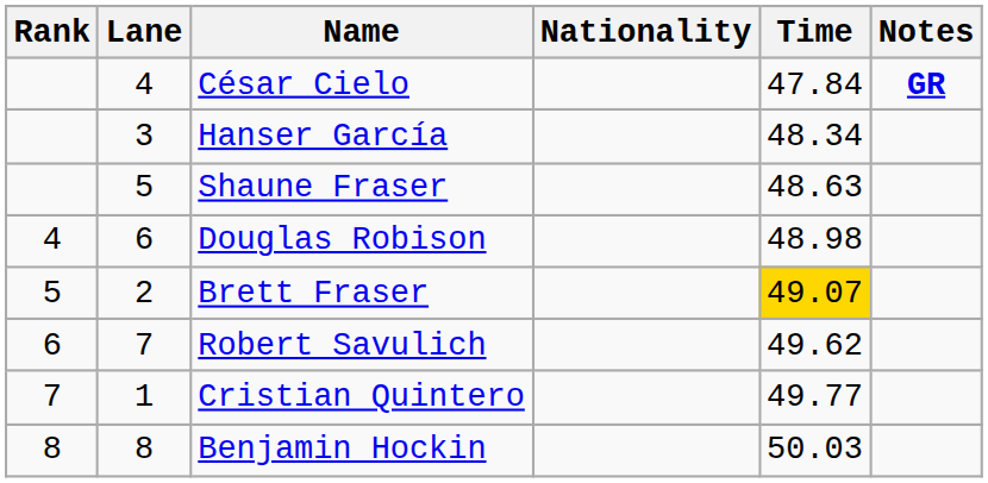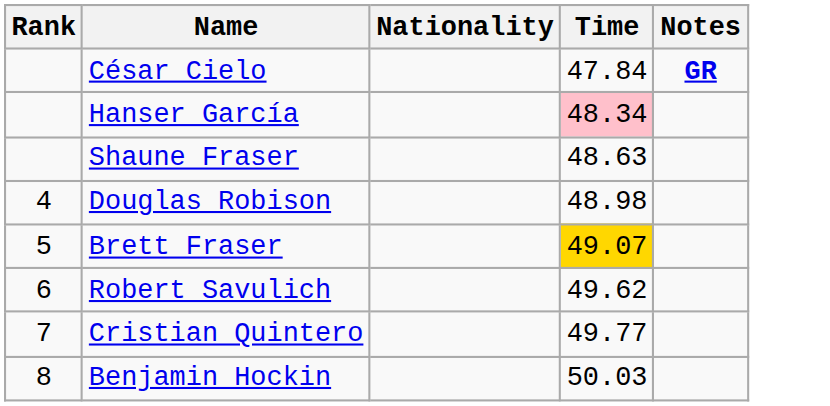- column: Lane | 4 | 3 | 5 | 6 | 2 | 7 | 1 | 8
Hanser García | Time: no background -> pink background
